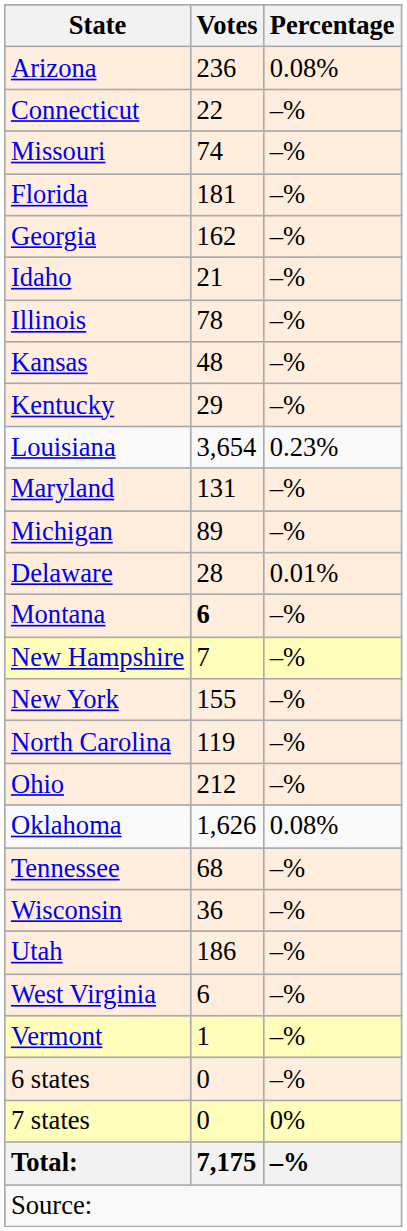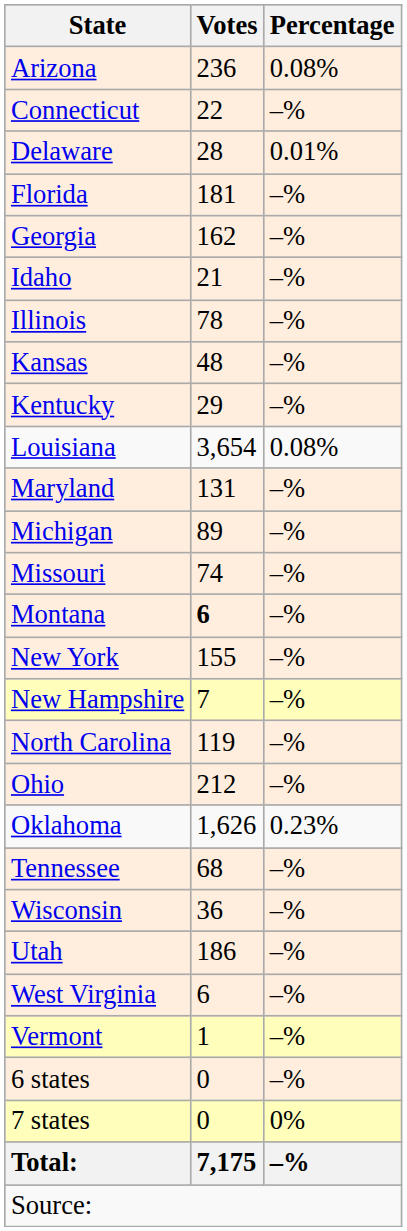rows swapped: Delaware <-> Missouri
Louisiana | Percentage: 0.23% -> 0.08%
rows swapped: New York <-> New Hampshire
Oklahoma | Percentage: 0.08% -> 0.23%
